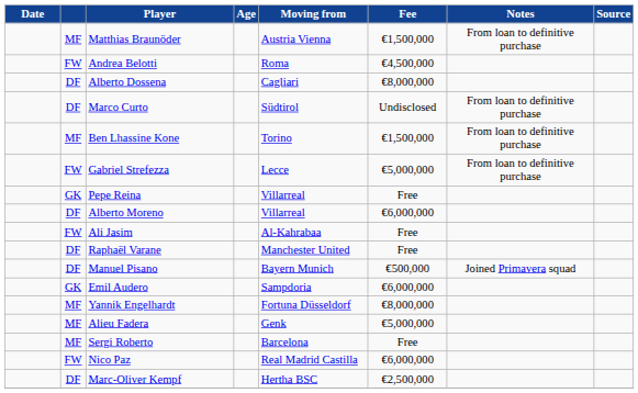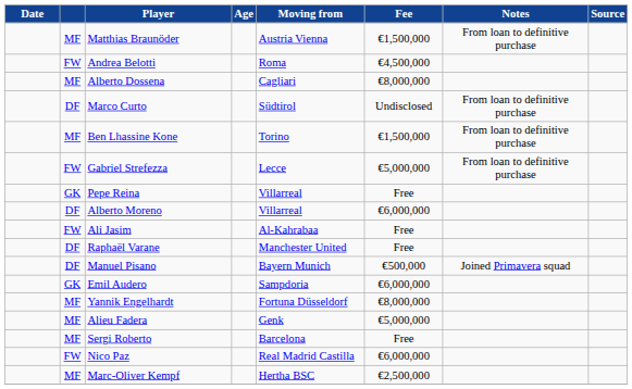Alberto Dossena | column 2: DF -> MF
Marc-Oliver Kempf | column 2: DF -> MF
